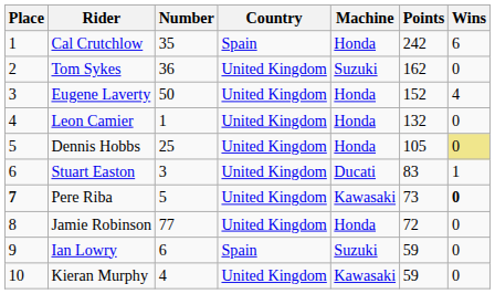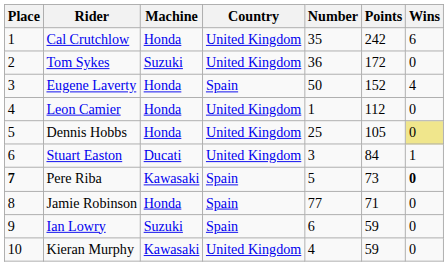columns swapped: Number <-> Machine
Cal Crutchlow | Country: Spain -> United Kingdom
Tom Sykes | Points: 162 -> 172
Eugene Laverty | Country: United Kingdom -> Spain
Leon Camier | Points: 132 -> 112
Stuart Easton | Points: 83 -> 84
Pere Riba | Country: United Kingdom -> Spain
Jamie Robinson | Country: United Kingdom -> Spain
Jamie Robinson | Points: 72 -> 71
